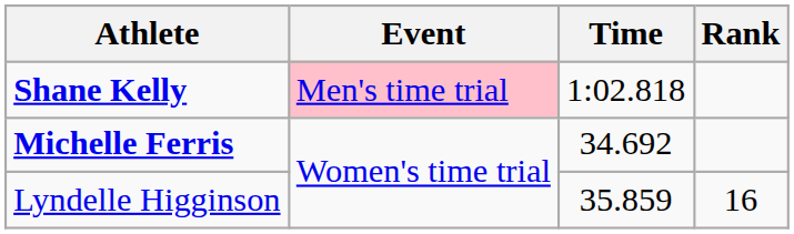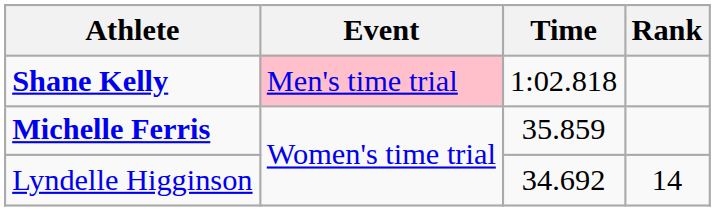Michelle Ferris | Time: 34.692 -> 35.859
Lyndelle Higginson | Time: 35.859 -> 34.692
Lyndelle Higginson | Rank: 16 -> 14
